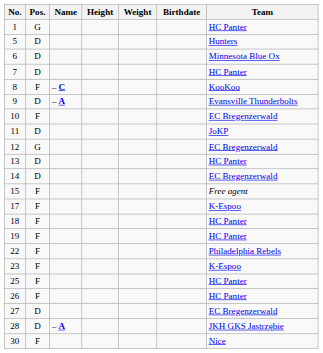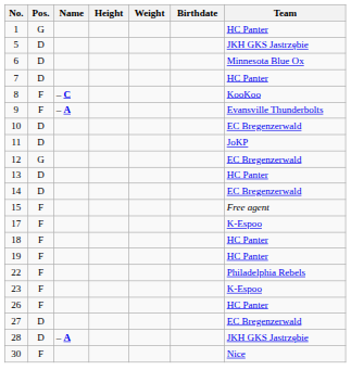5 | Team: Hunters -> JKH GKS Jastrzębie
9 | Pos.: D -> F
10 | Pos.: F -> D
- row: 25 | F | HC Panter
